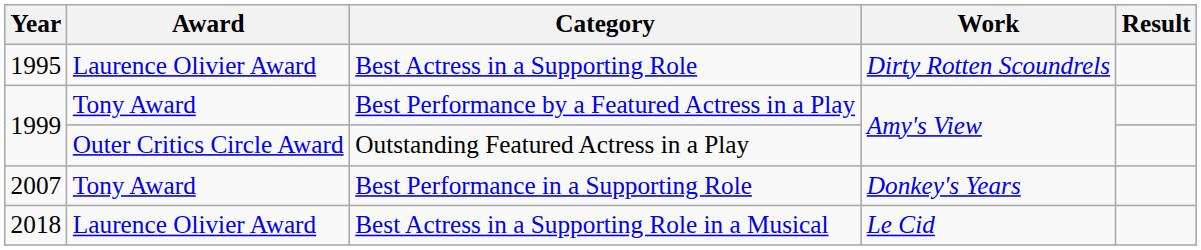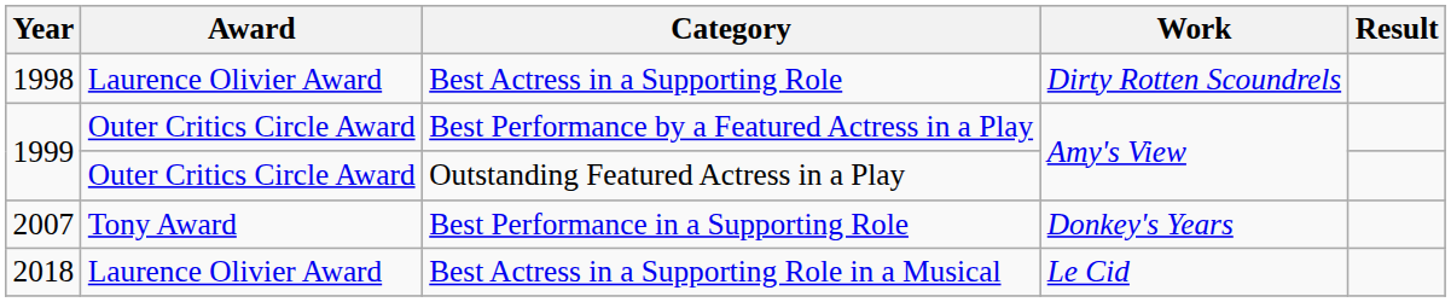Best Actress in a Supporting Role | Year: 1995 -> 1998
Best Performance by a Featured Actress in a Play | Award: Tony Award -> Outer Critics Circle Award
